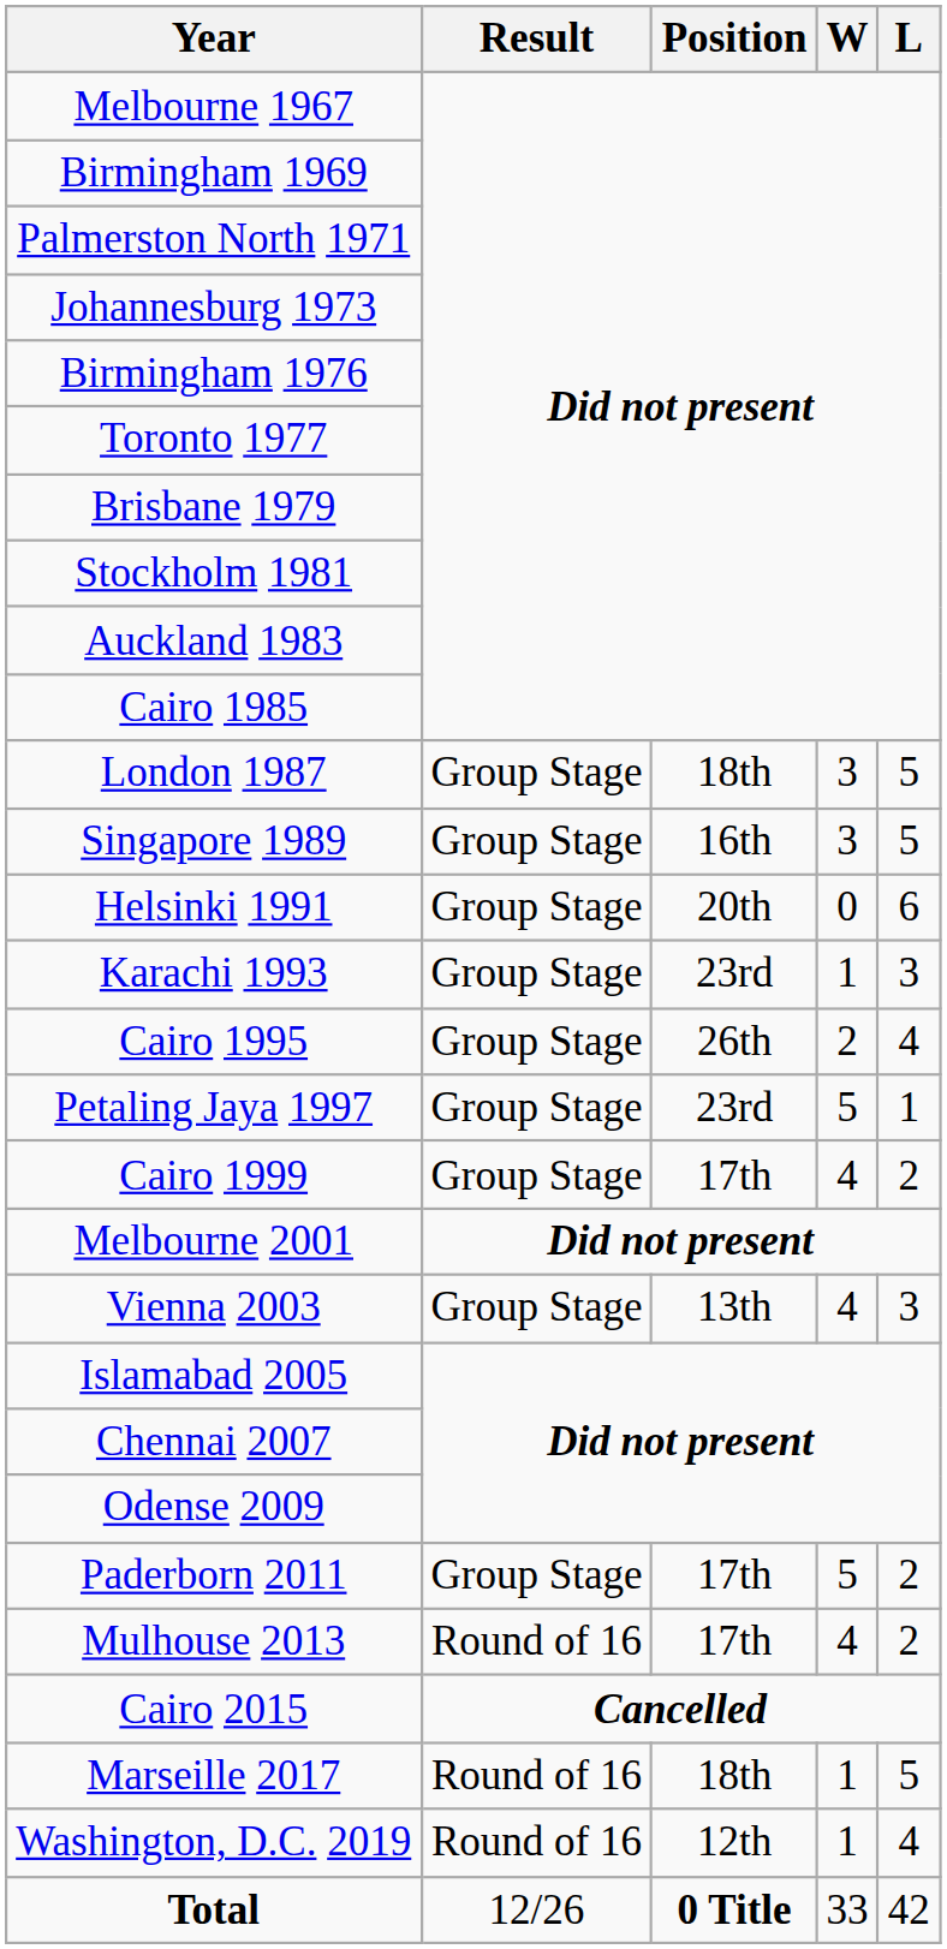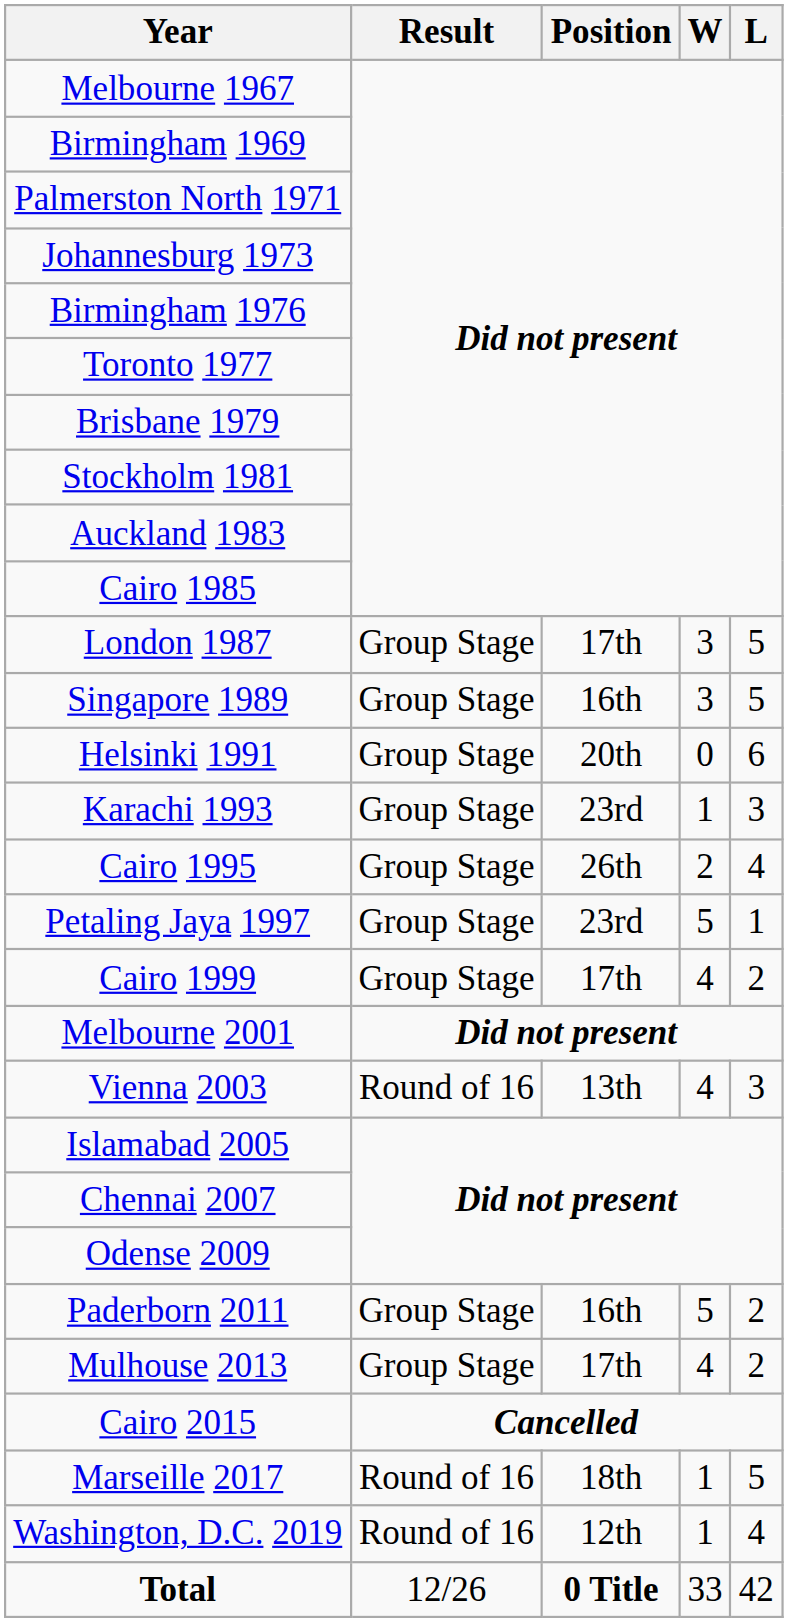London 1987 | Position: 18th -> 17th
Vienna 2003 | Result: Group Stage -> Round of 16
Paderborn 2011 | Position: 17th -> 16th
Mulhouse 2013 | Result: Round of 16 -> Group Stage
